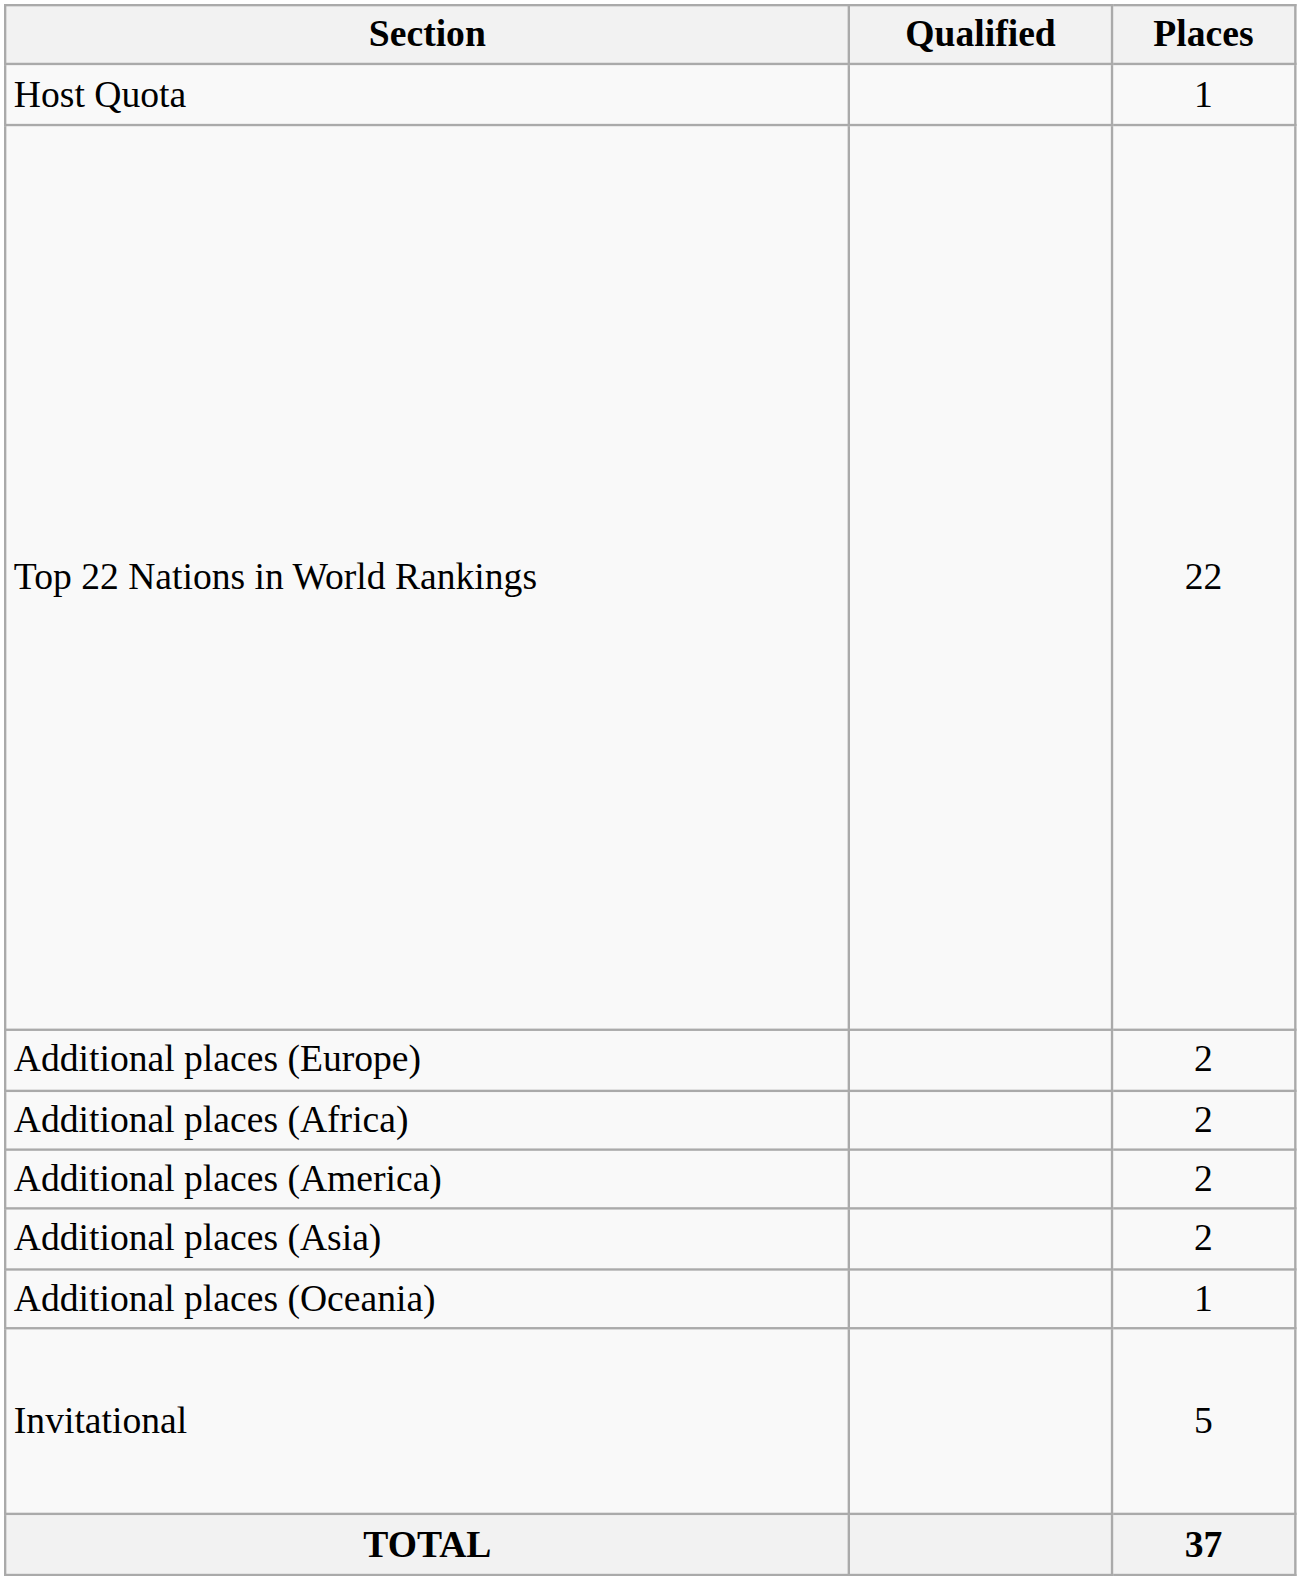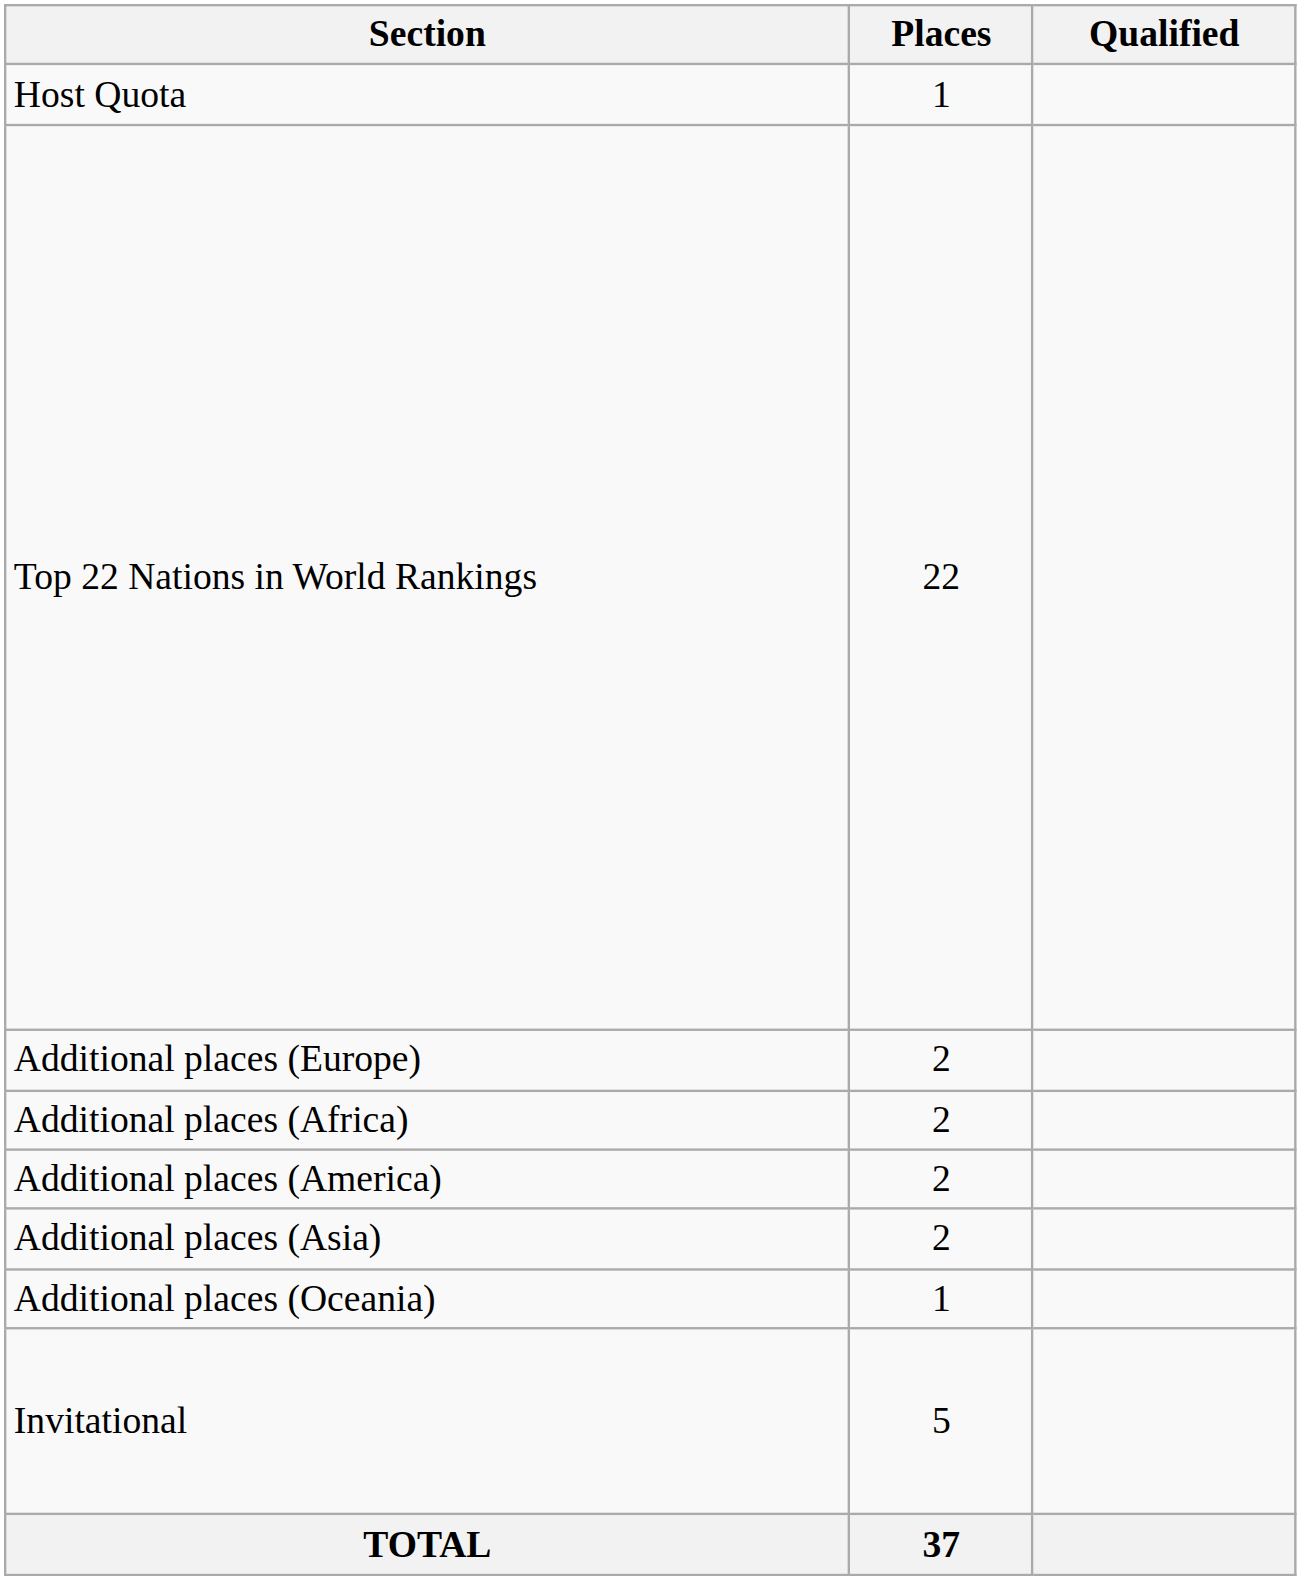columns swapped: Places <-> Qualified
